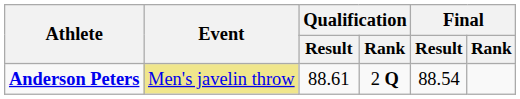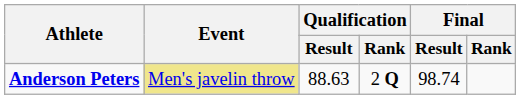Anderson Peters | Qualification / Result: 88.61 -> 88.63
Anderson Peters | Final / Result: 88.54 -> 98.74
